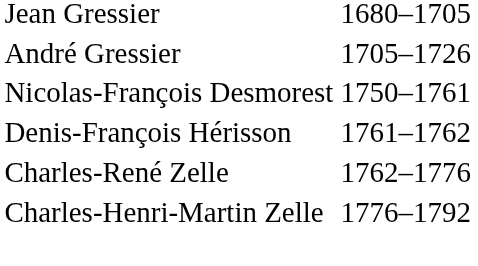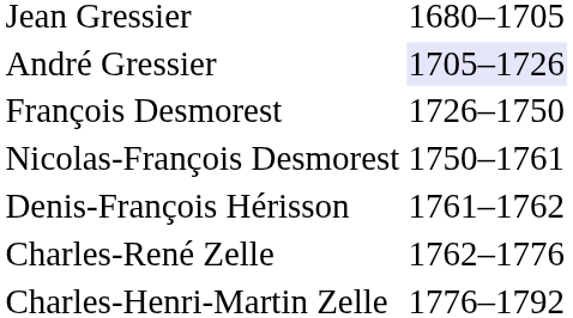André Gressier | column 2: no background -> lavender background
+ row: François Desmorest | 1726–1750
